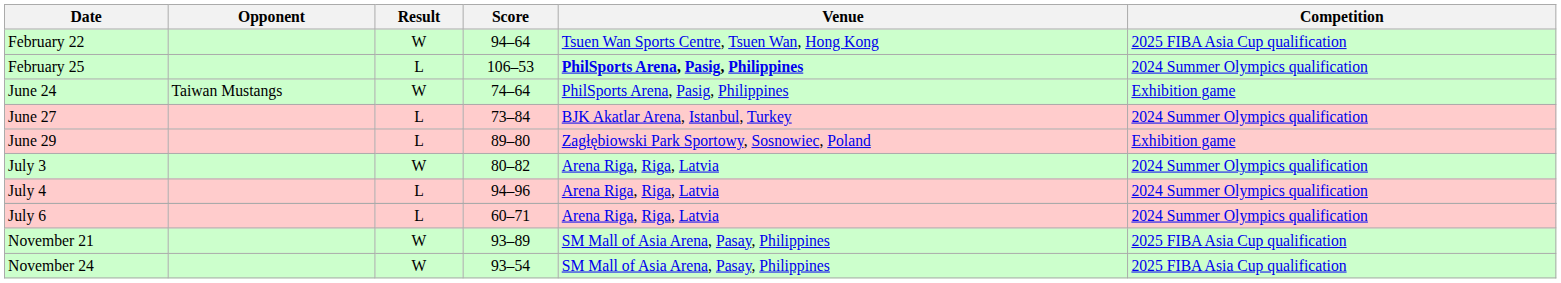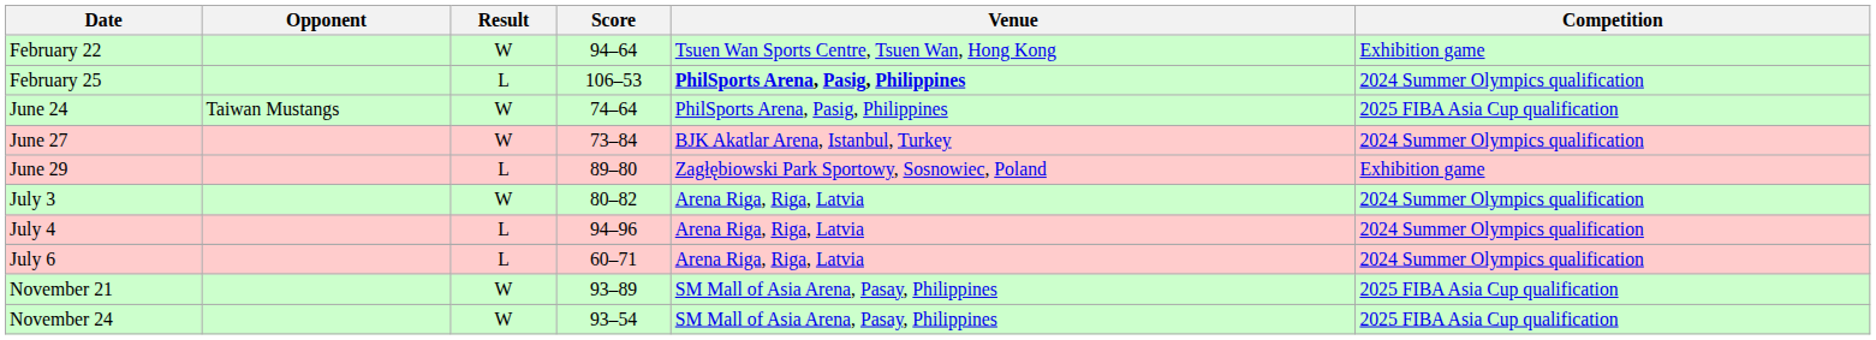February 22 | Competition: 2025 FIBA Asia Cup qualification -> Exhibition game
June 24 | Competition: Exhibition game -> 2025 FIBA Asia Cup qualification
June 27 | Result: L -> W
